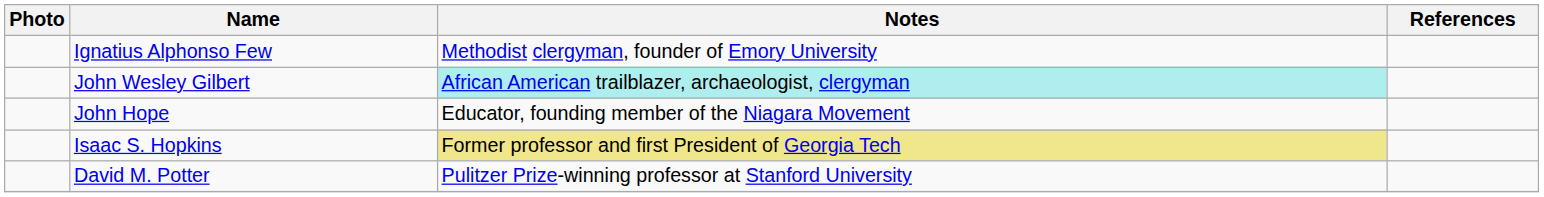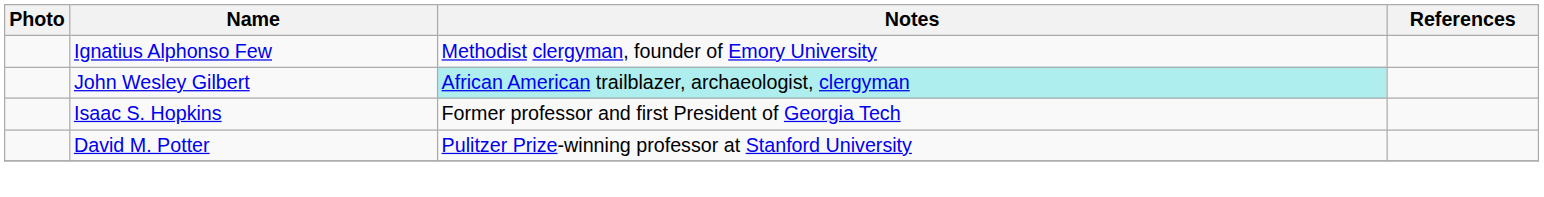- row: John Hope | Educator, founding member of the Niagara Movement
Isaac S. Hopkins | Notes: khaki background -> no background
